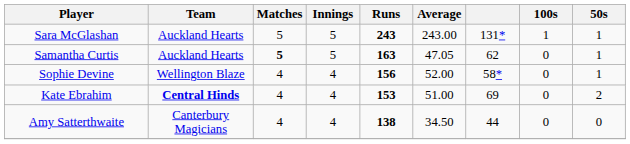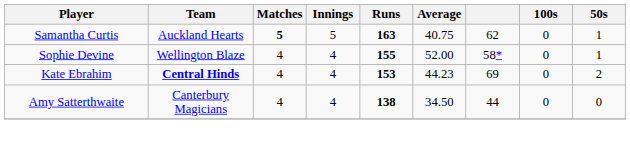- row: Sara McGlashan | Auckland Hearts | 5 | 5 | 243 | 243.00 | 131* | 1 | 1
Samantha Curtis | Average: 47.05 -> 40.75
Sophie Devine | Runs: 156 -> 155
Kate Ebrahim | Average: 51.00 -> 44.23
